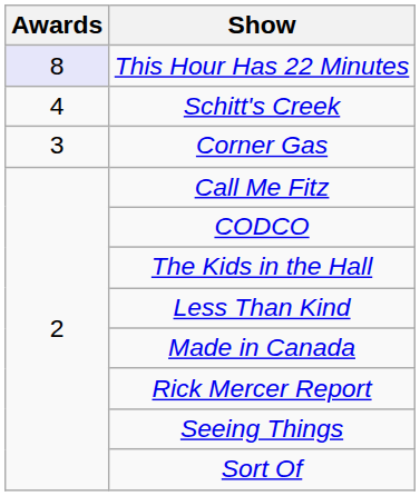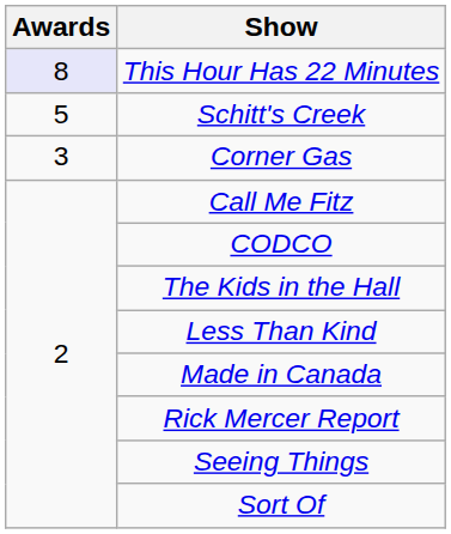Schitt's Creek | Awards: 4 -> 5
